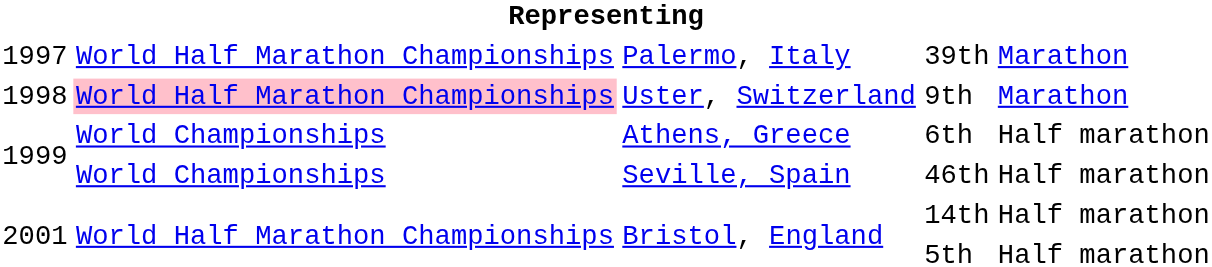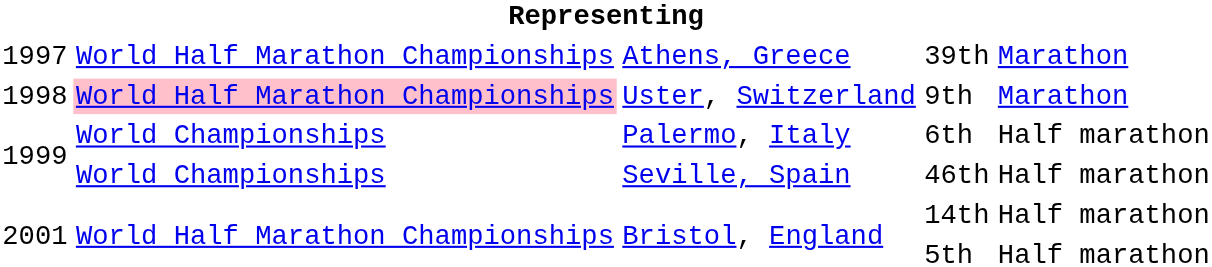39th | column 3: Palermo, Italy -> Athens, Greece
6th | column 3: Athens, Greece -> Palermo, Italy
